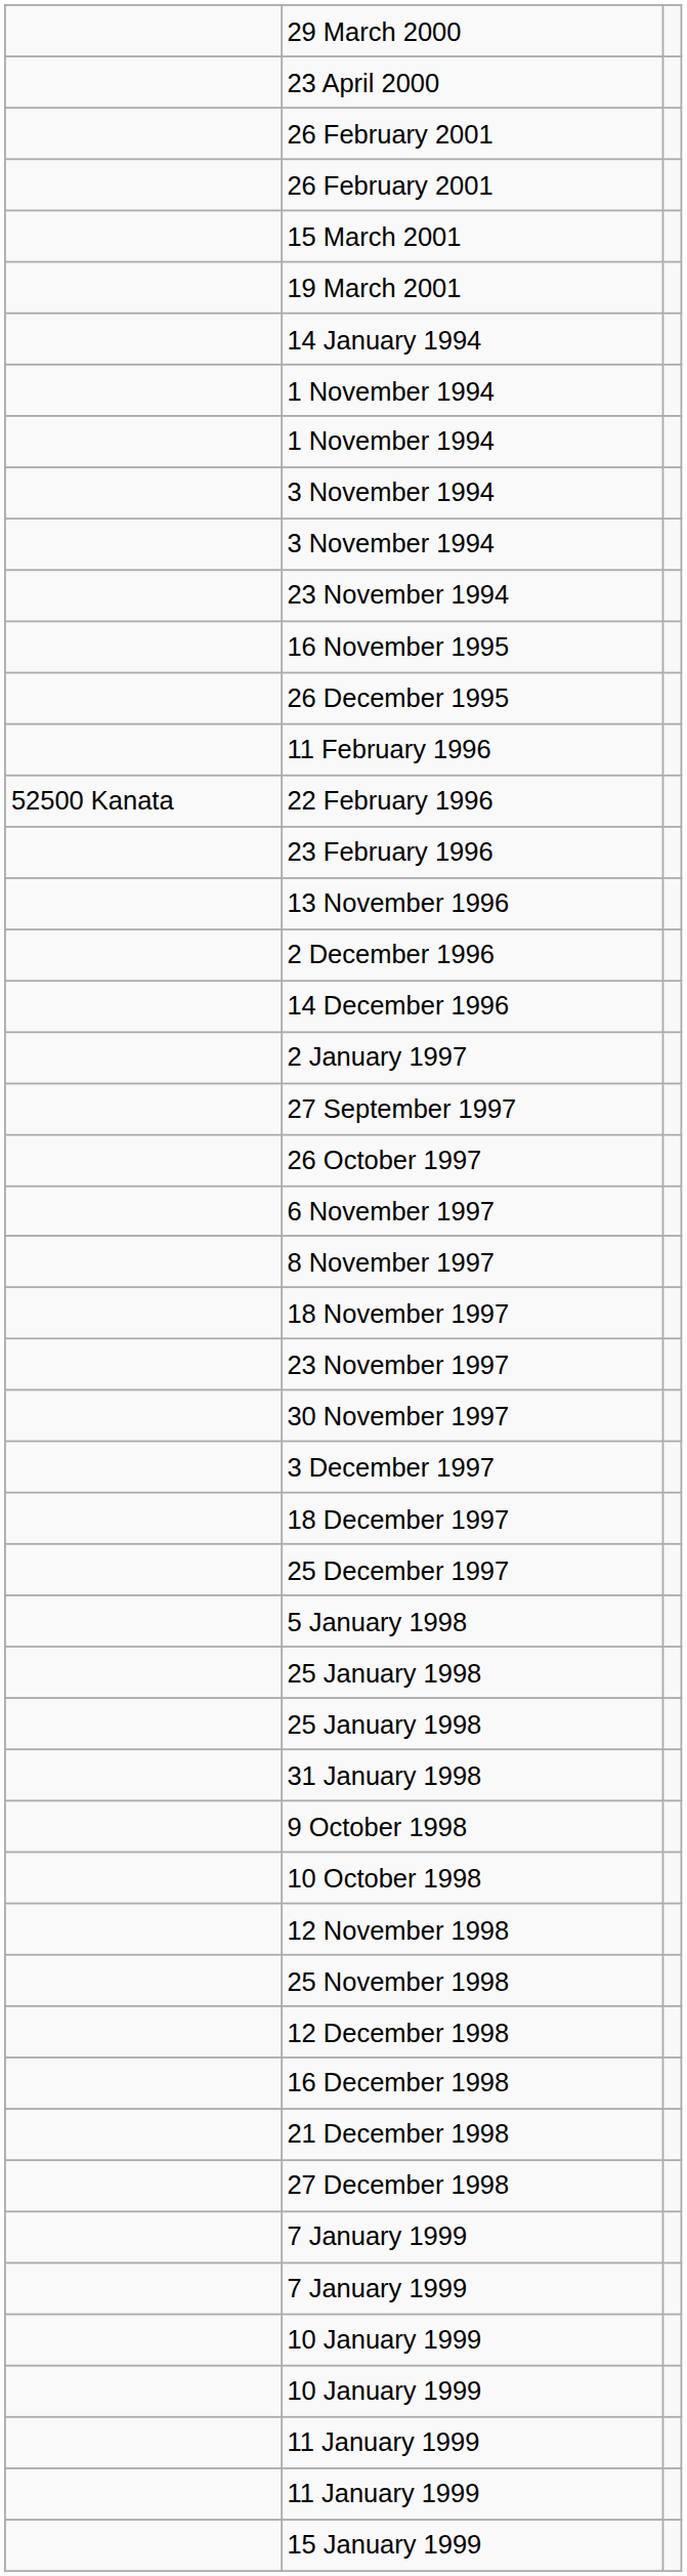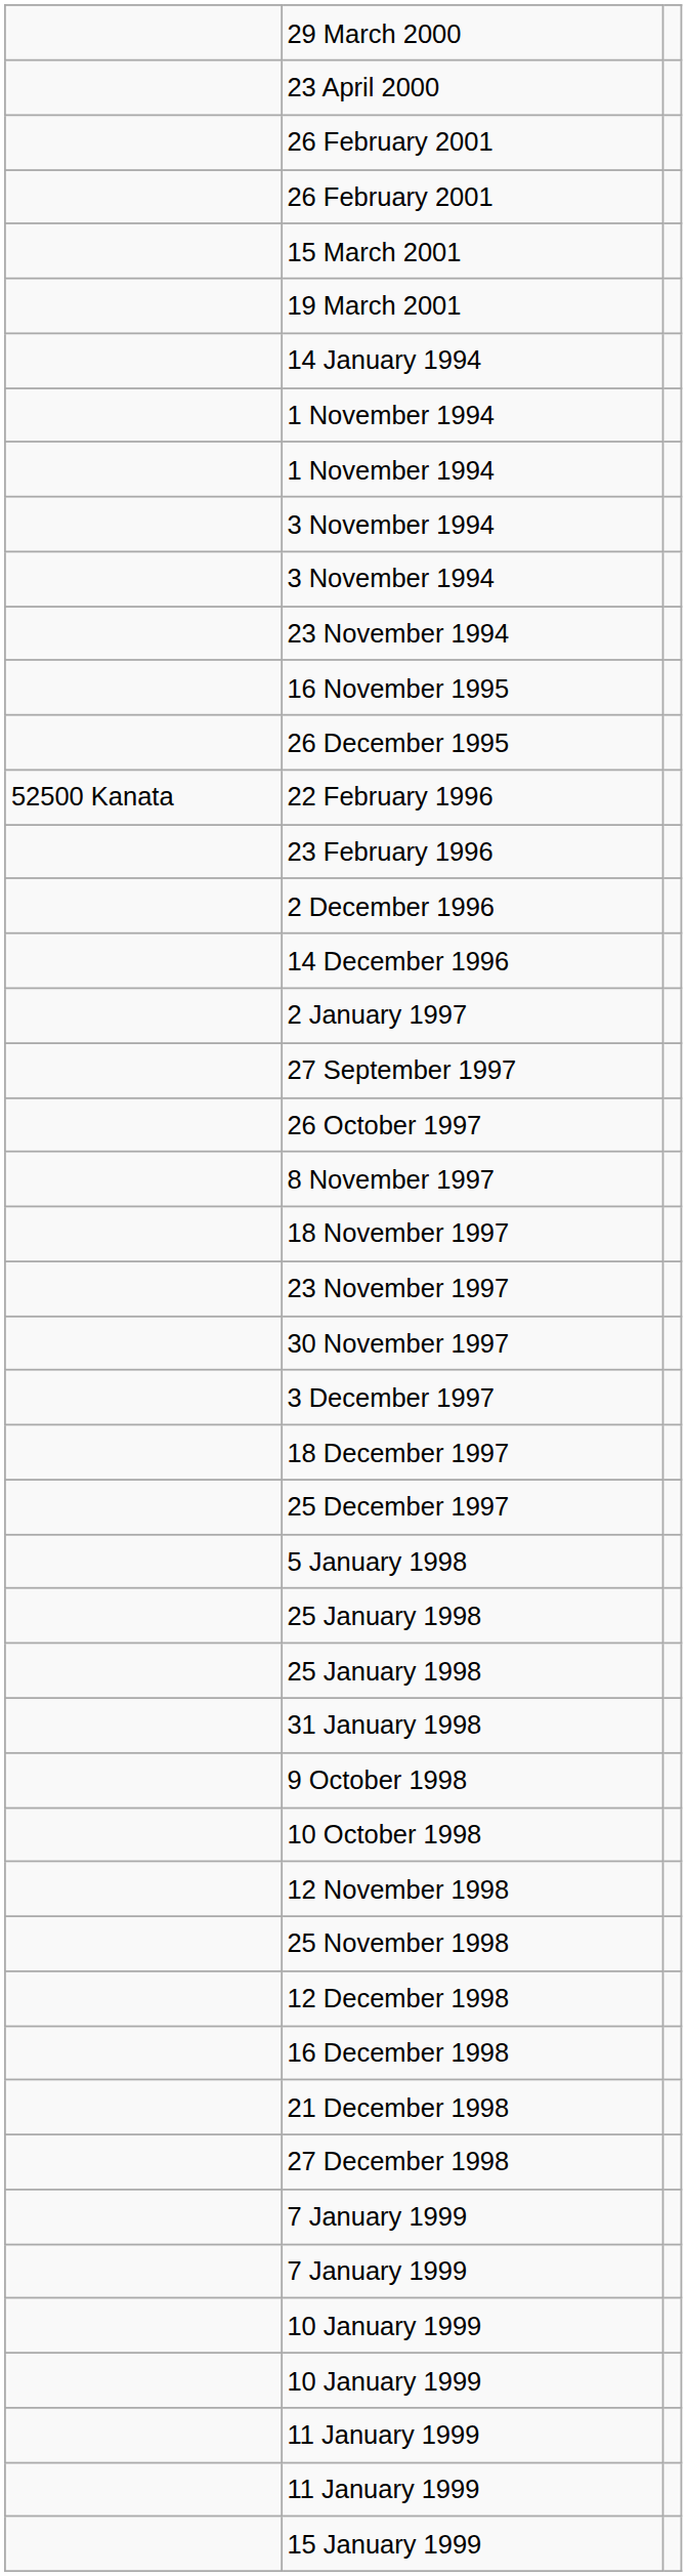- row: 11 February 1996
- row: 13 November 1996
- row: 6 November 1997
